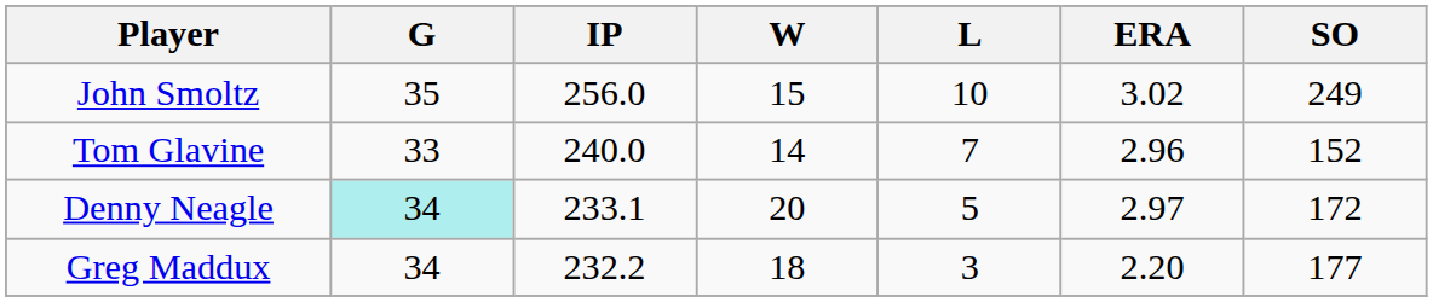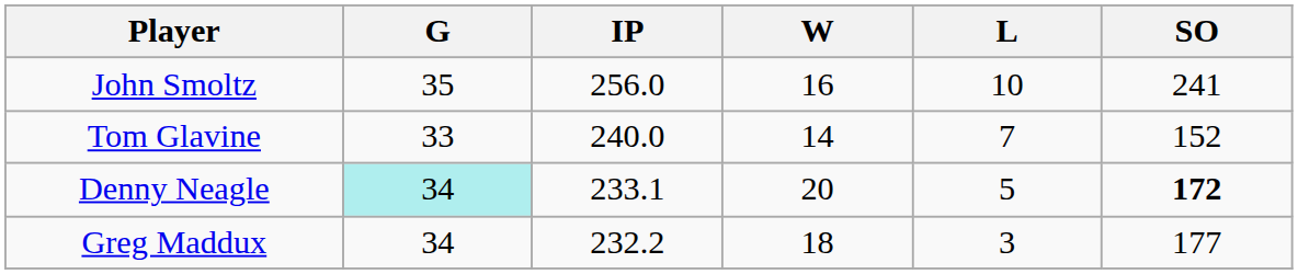- column: ERA | 3.02 | 2.96 | 2.97 | 2.20
John Smoltz | W: 15 -> 16
John Smoltz | SO: 249 -> 241
Denny Neagle | SO: normal -> bold
